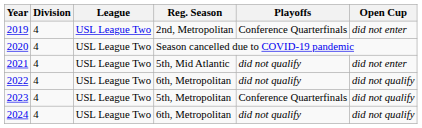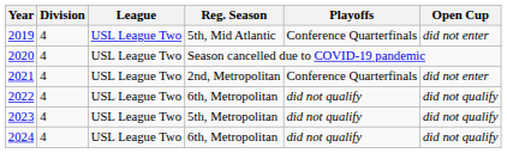2019 | Reg. Season: 2nd, Metropolitan -> 5th, Mid Atlantic
2021 | Reg. Season: 5th, Mid Atlantic -> 2nd, Metropolitan
2021 | Playoffs: did not qualify -> Conference Quarterfinals
2023 | Playoffs: Conference Quarterfinals -> did not qualify
